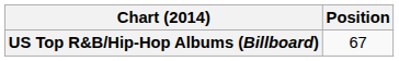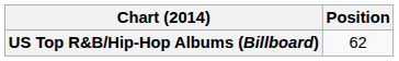US Top R&B/Hip-Hop Albums (Billboard) | Position: 67 -> 62
